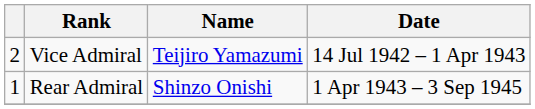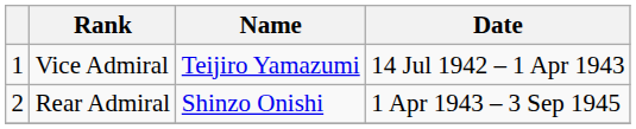Vice Admiral | column 1: 2 -> 1
Rear Admiral | column 1: 1 -> 2
